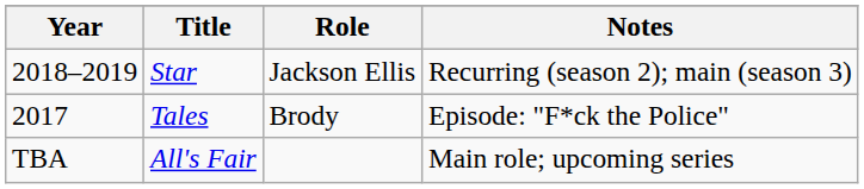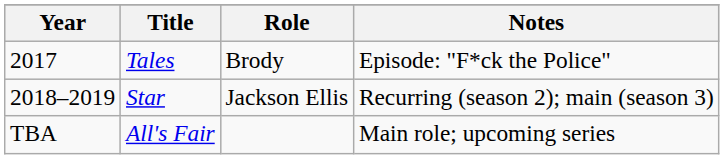rows swapped: Tales <-> Star
